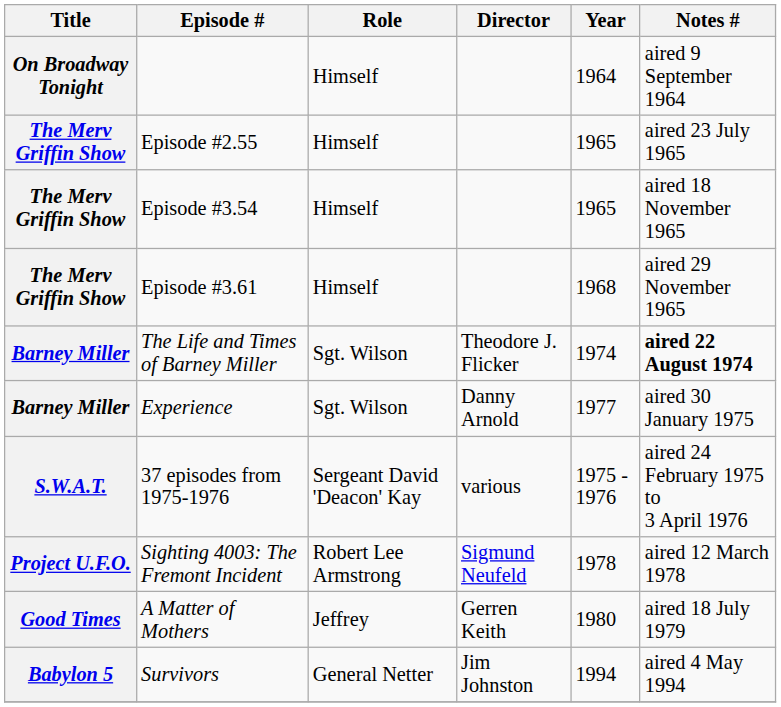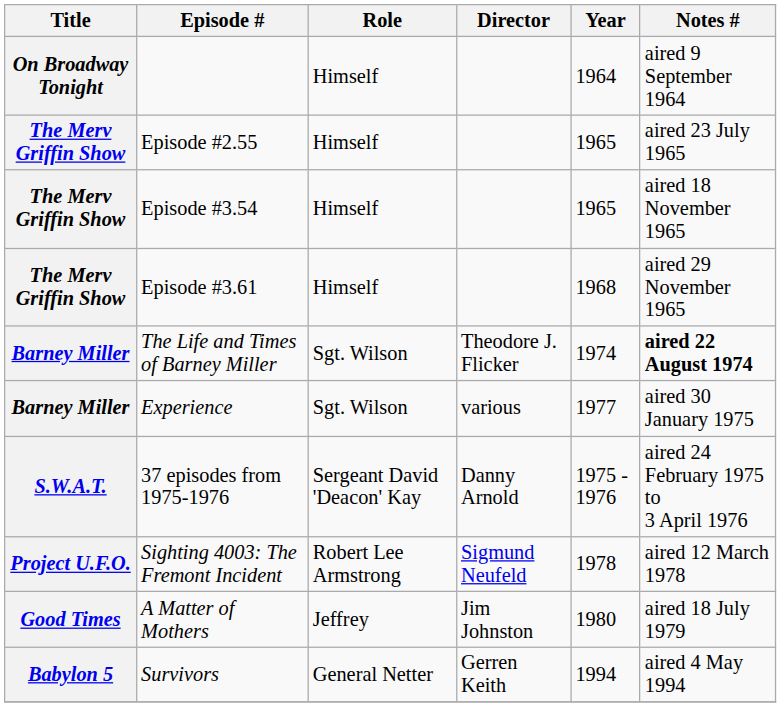Experience | Director: Danny Arnold -> various
37 episodes from 1975-1976 | Director: various -> Danny Arnold
A Matter of Mothers | Director: Gerren Keith -> Jim Johnston
Survivors | Director: Jim Johnston -> Gerren Keith
